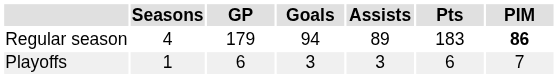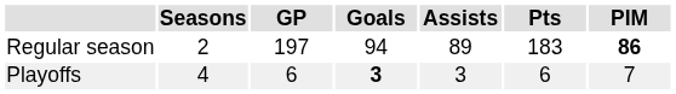Regular season | Seasons: 4 -> 2
Regular season | GP: 179 -> 197
Playoffs | Seasons: 1 -> 4
Playoffs | Goals: normal -> bold
